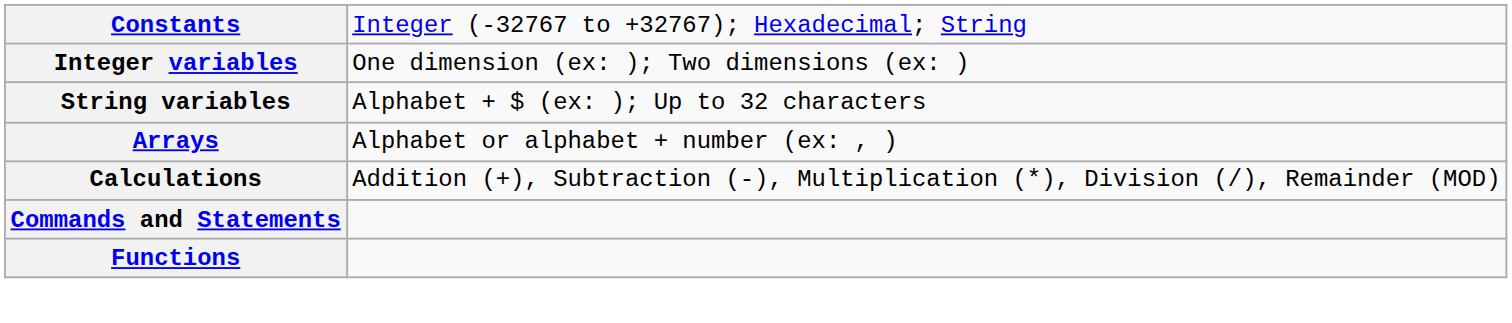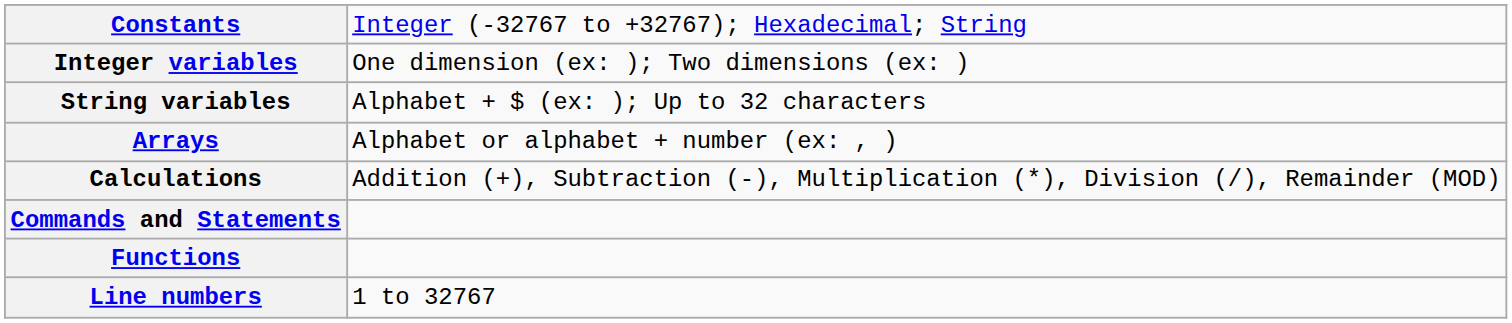+ row: Line numbers | 1 to 32767
